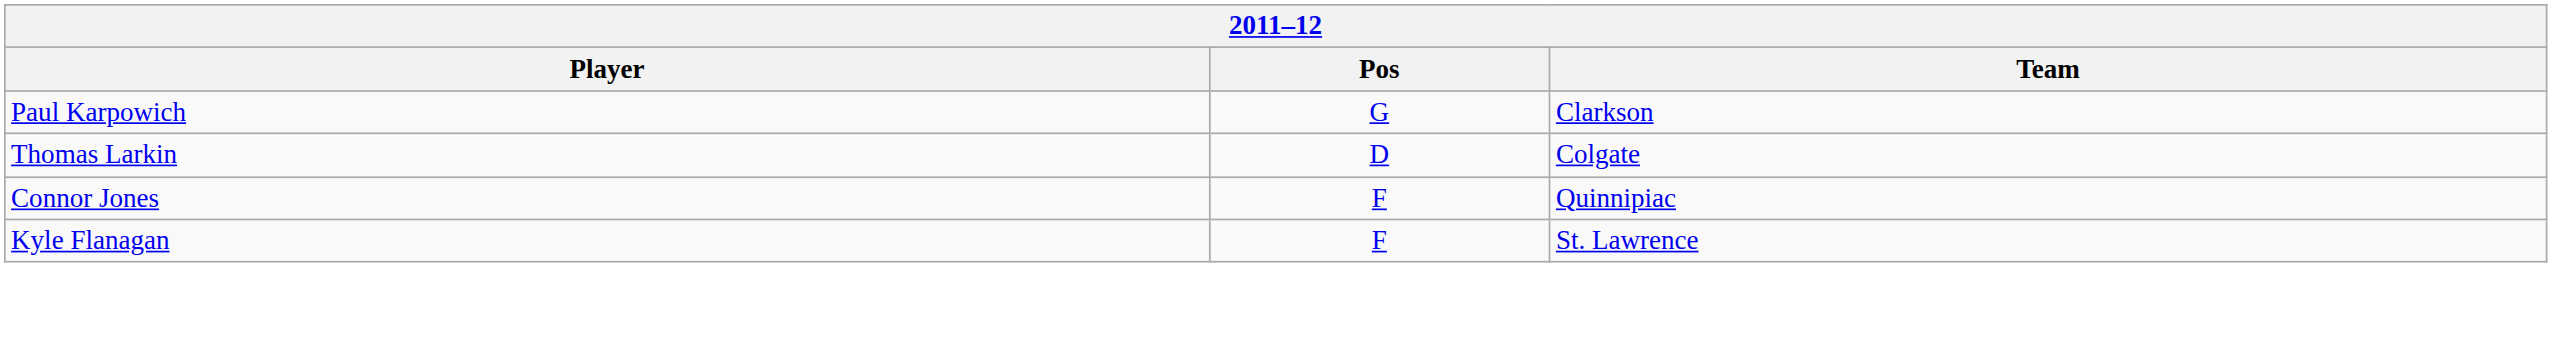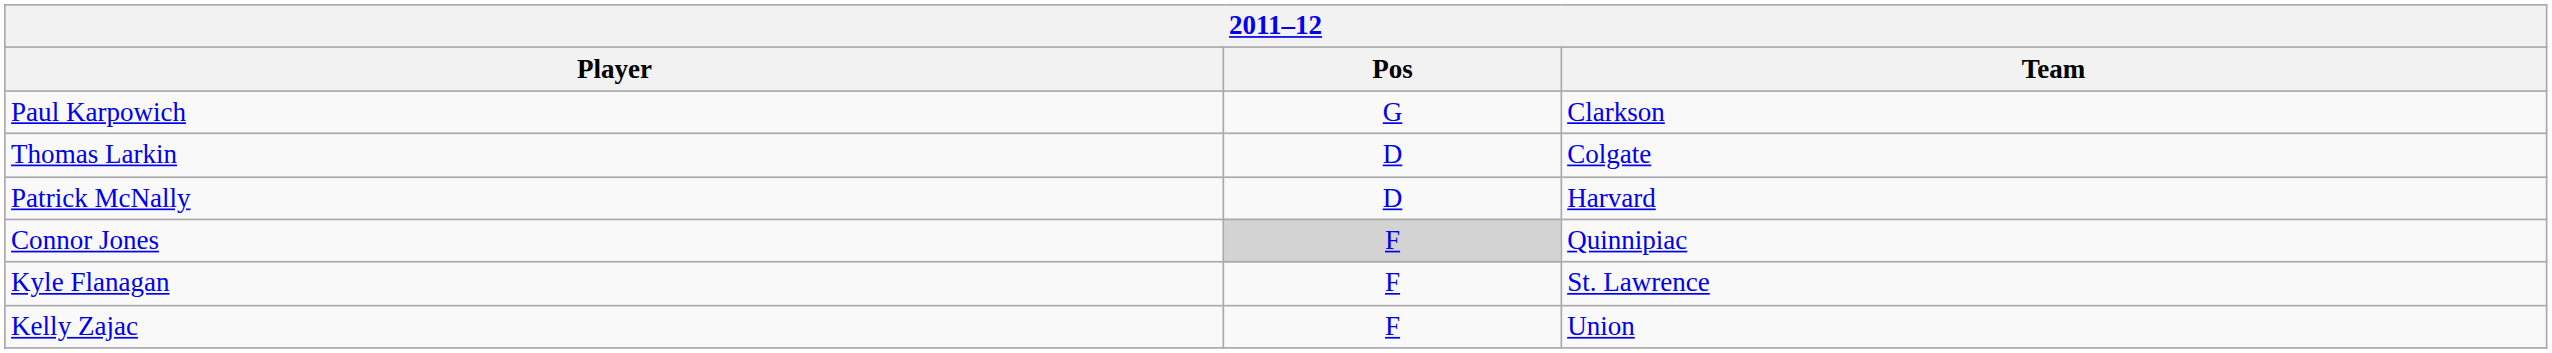+ row: Patrick McNally | D | Harvard
Connor Jones | Pos: no background -> lightgrey background
+ row: Kelly Zajac | F | Union
